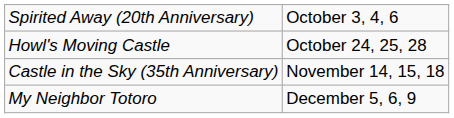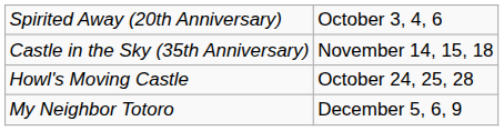rows swapped: Howl's Moving Castle <-> Castle in the Sky (35th Anniversary)
